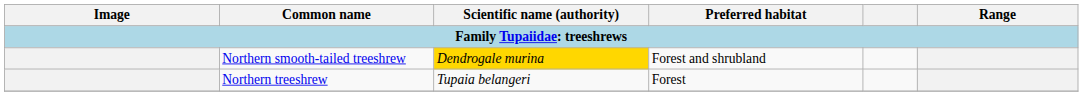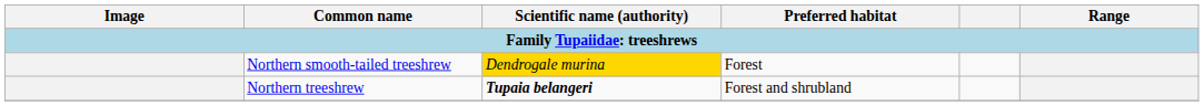Northern smooth-tailed treeshrew | Preferred habitat: Forest and shrubland -> Forest
Northern treeshrew | Scientific name (authority): normal -> bold
Northern treeshrew | Preferred habitat: Forest -> Forest and shrubland
